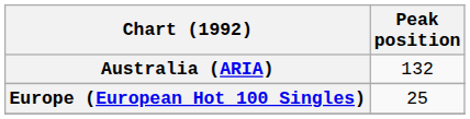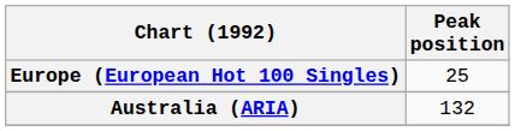rows swapped: Australia (ARIA) <-> Europe (European Hot 100 Singles)
